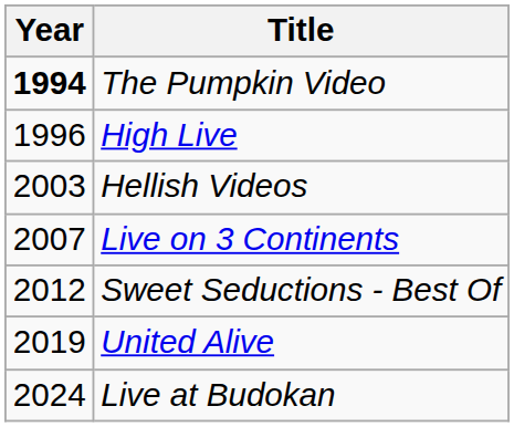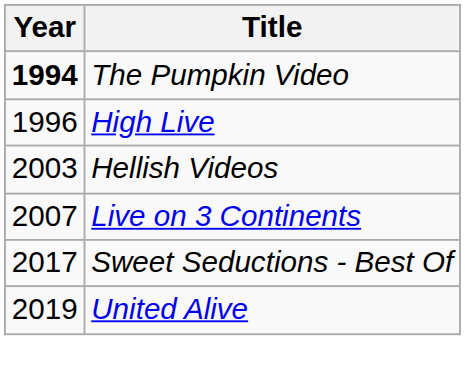Sweet Seductions - Best Of | Year: 2012 -> 2017
- row: 2024 | Live at Budokan
